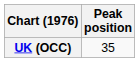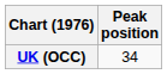UK (OCC) | Peak position: 35 -> 34
